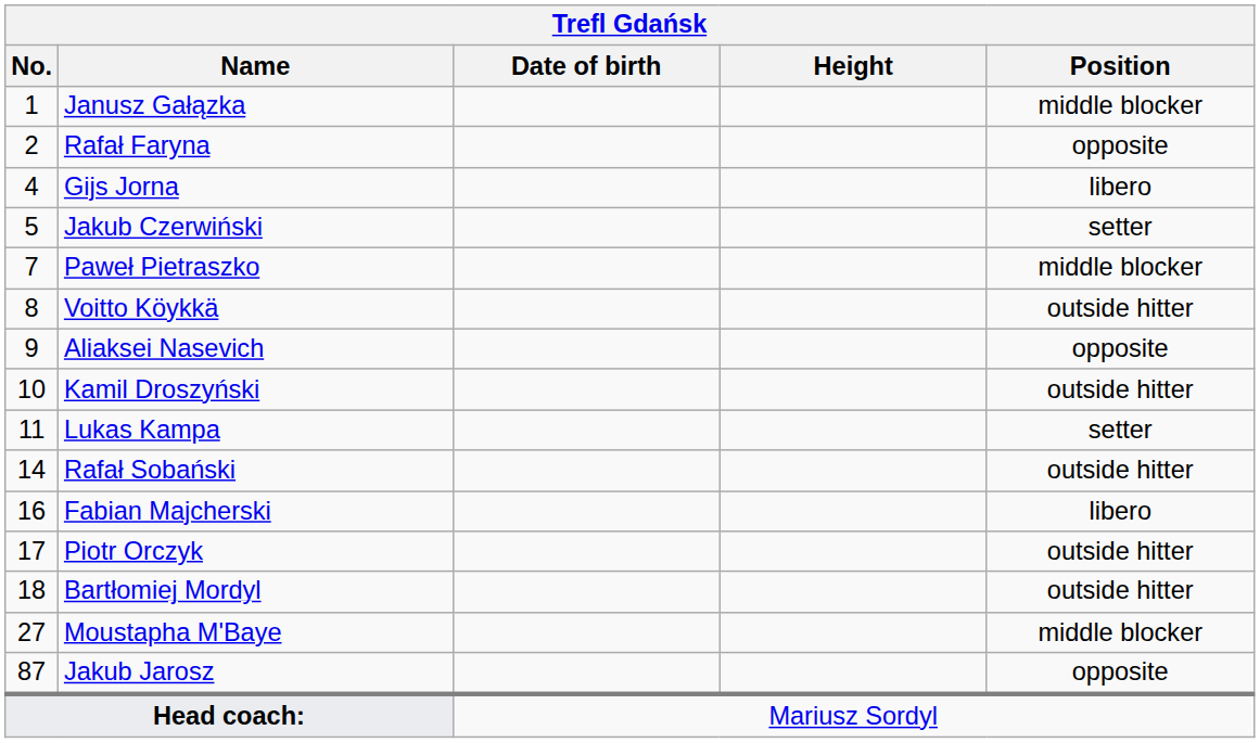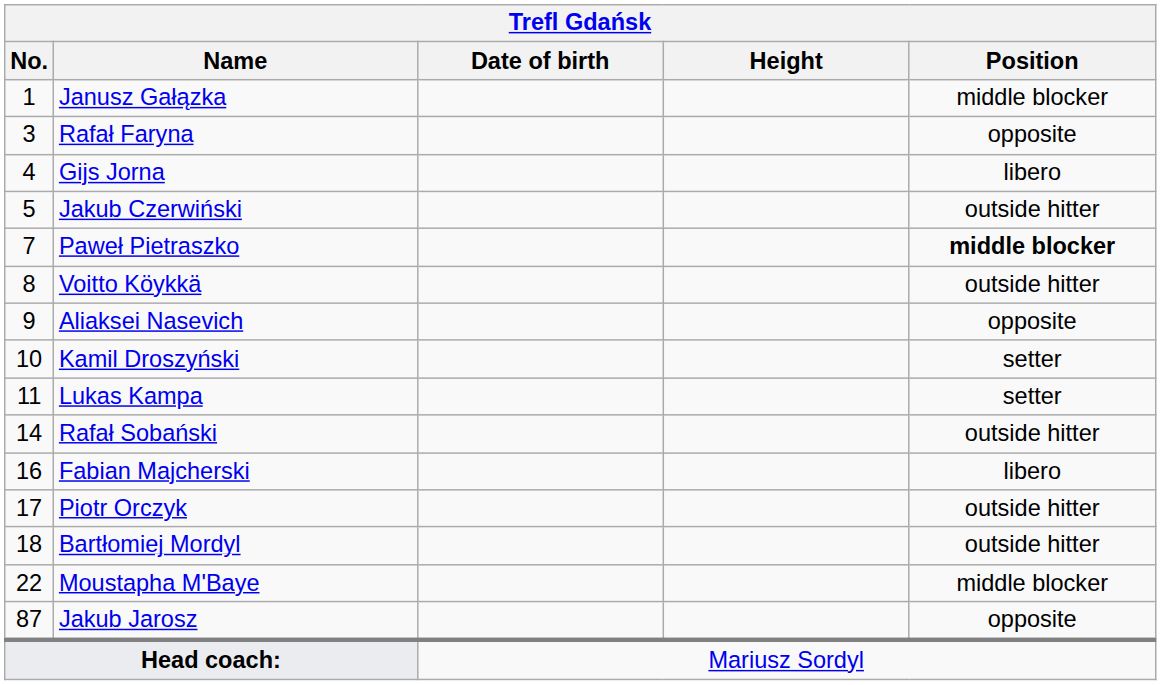Rafał Faryna | No.: 2 -> 3
Jakub Czerwiński | Position: setter -> outside hitter
Paweł Pietraszko | Position: normal -> bold
Kamil Droszyński | Position: outside hitter -> setter
Moustapha M'Baye | No.: 27 -> 22
